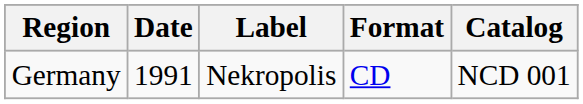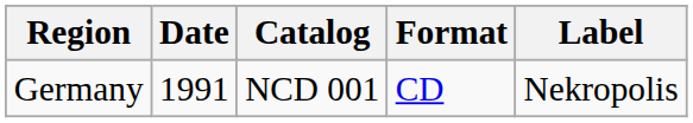columns swapped: Label <-> Catalog
